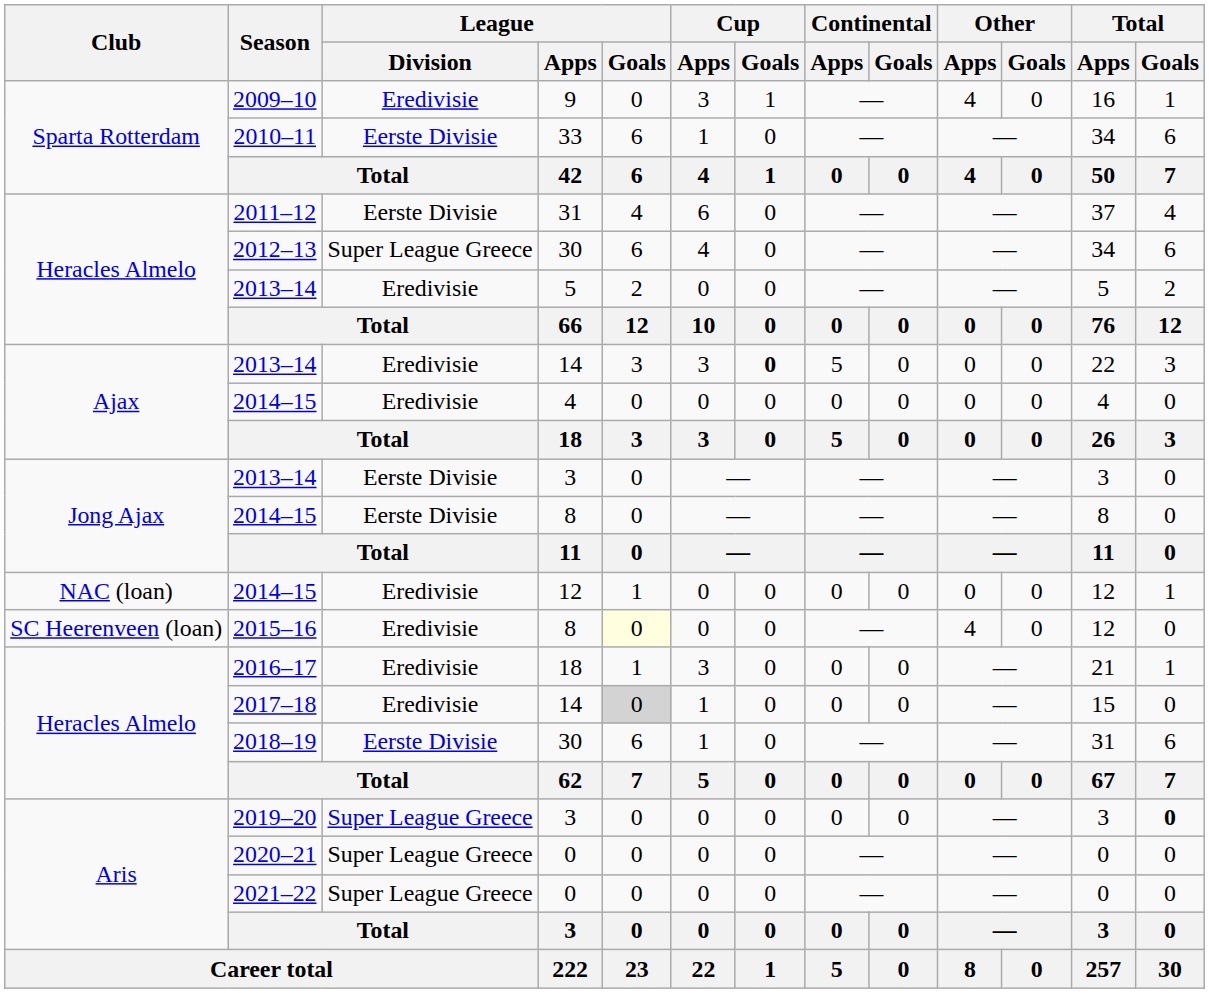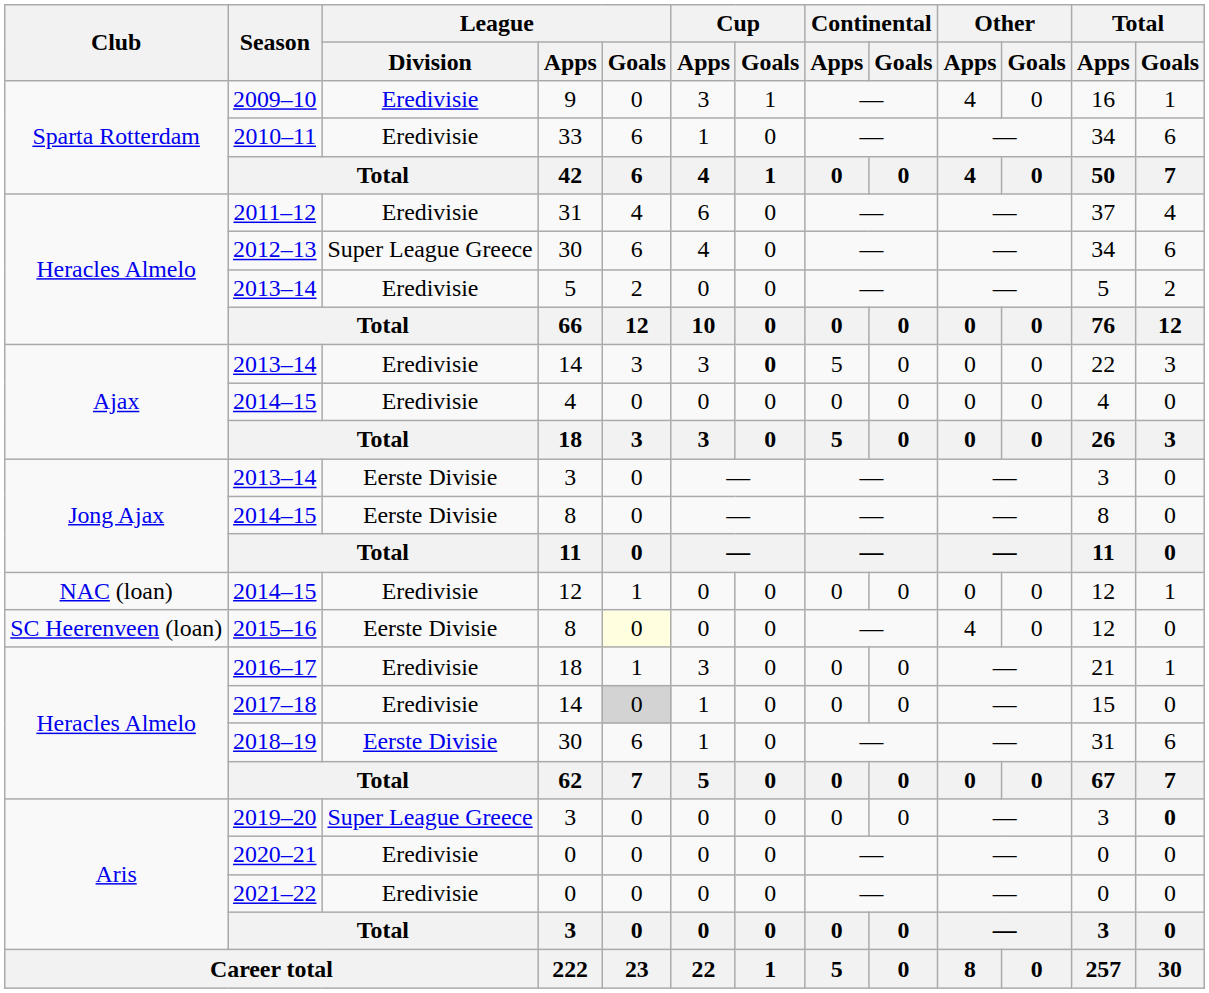2010–11 | League / Division: Eerste Divisie -> Eredivisie
2011–12 | League / Division: Eerste Divisie -> Eredivisie
2015–16 | League / Division: Eredivisie -> Eerste Divisie
2020–21 | League / Division: Super League Greece -> Eredivisie
2021–22 | League / Division: Super League Greece -> Eredivisie
